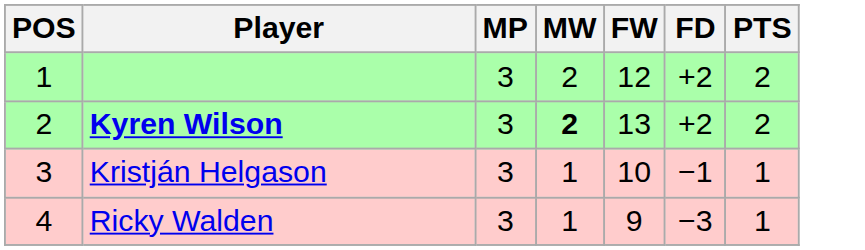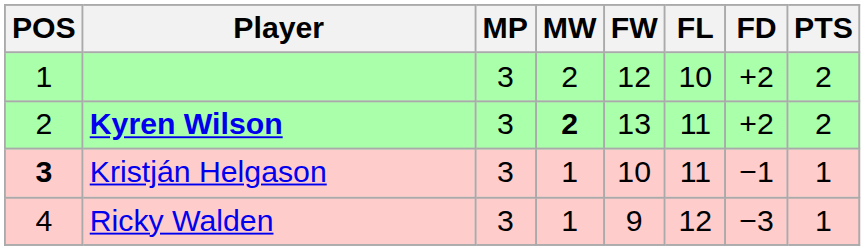+ column: FL | 10 | 11 | 11 | 12
Kristján Helgason | POS: normal -> bold
